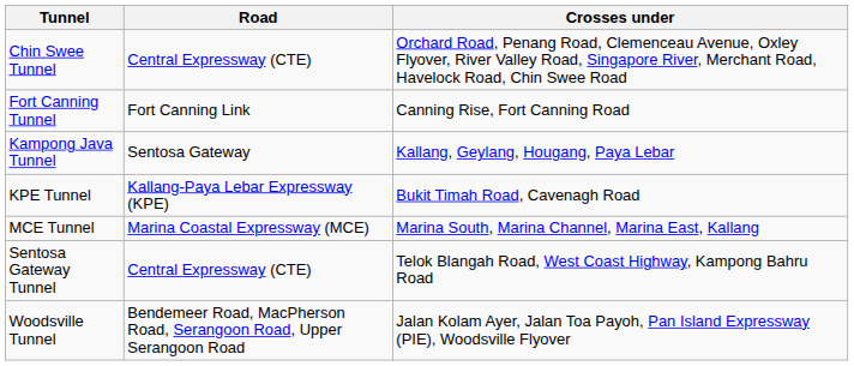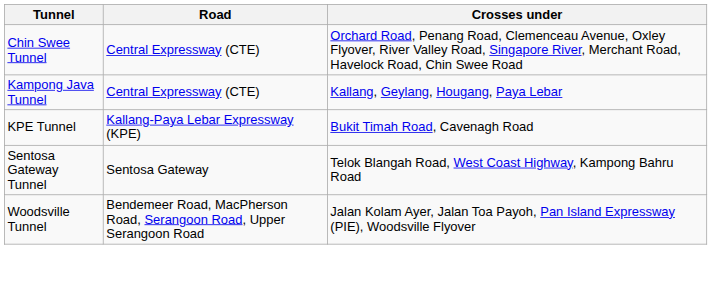- row: Fort Canning Tunnel | Fort Canning Link | Canning Rise, Fort Canning Road
Kampong Java Tunnel | Road: Sentosa Gateway -> Central Expressway (CTE)
- row: MCE Tunnel | Marina Coastal Expressway (MCE) | Marina South, Marina Channel, Marina East, Kallang
Sentosa Gateway Tunnel | Road: Central Expressway (CTE) -> Sentosa Gateway
